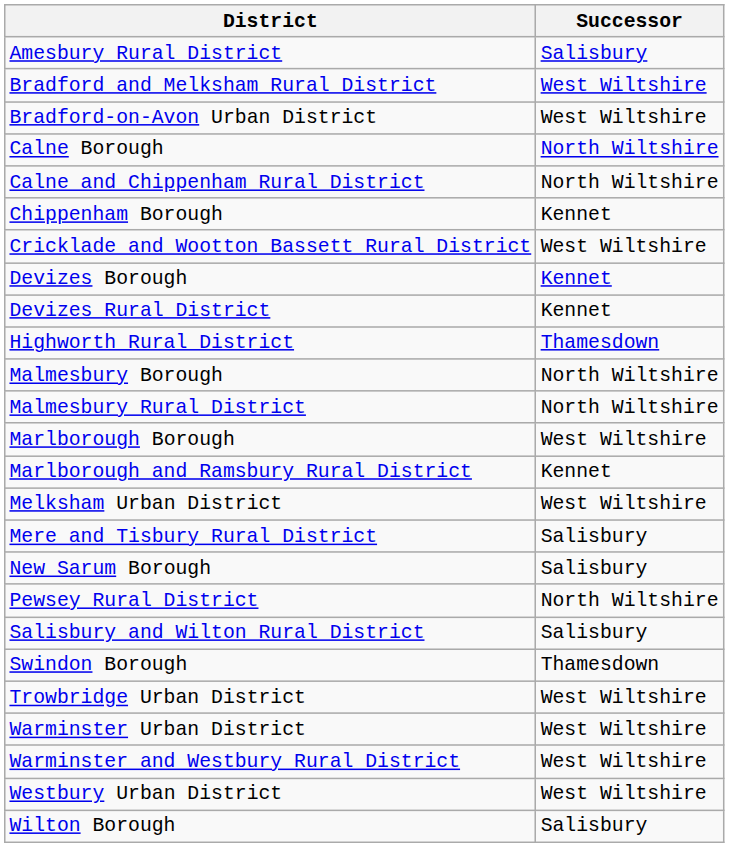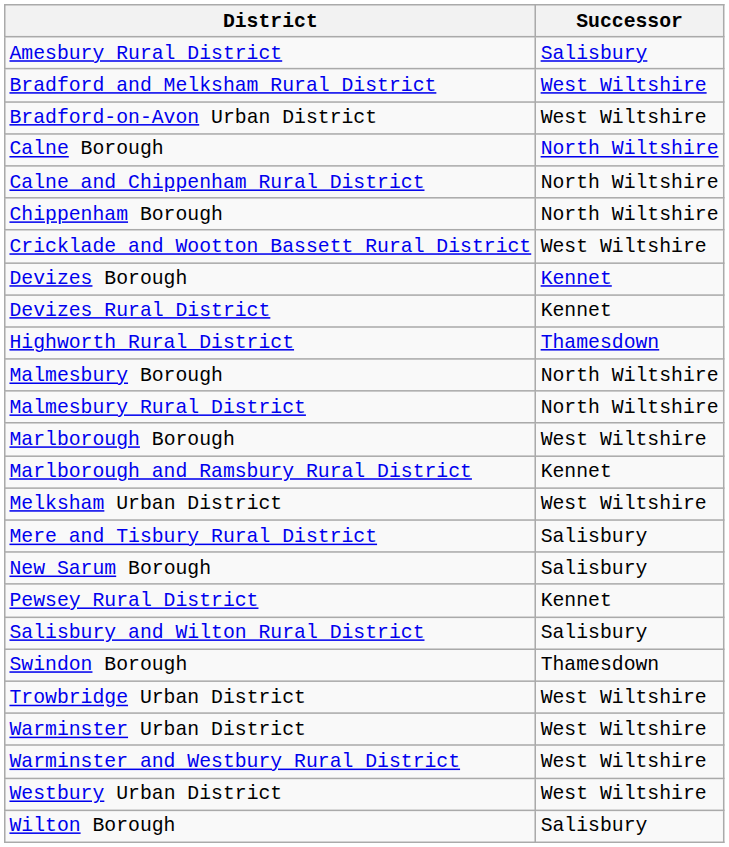Chippenham Borough | Successor: Kennet -> North Wiltshire
Pewsey Rural District | Successor: North Wiltshire -> Kennet
